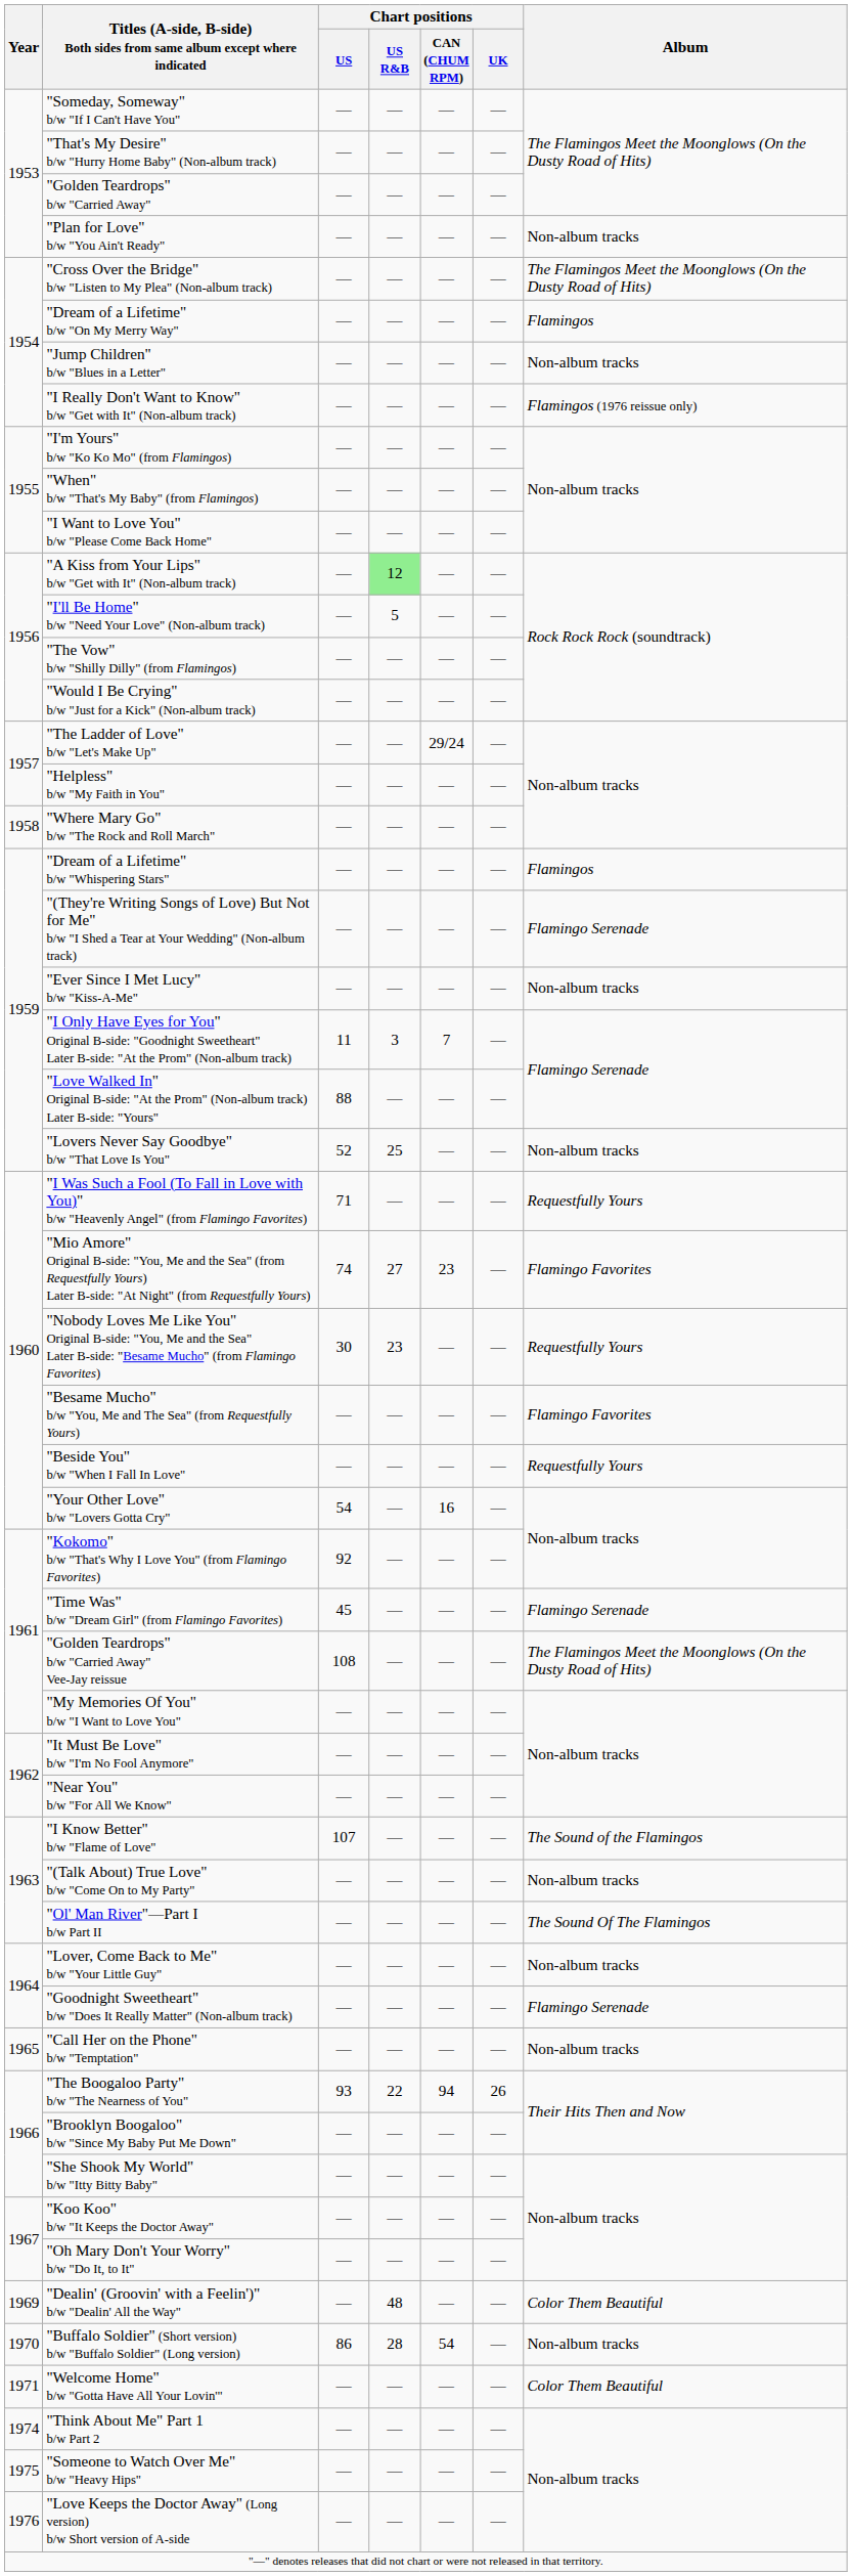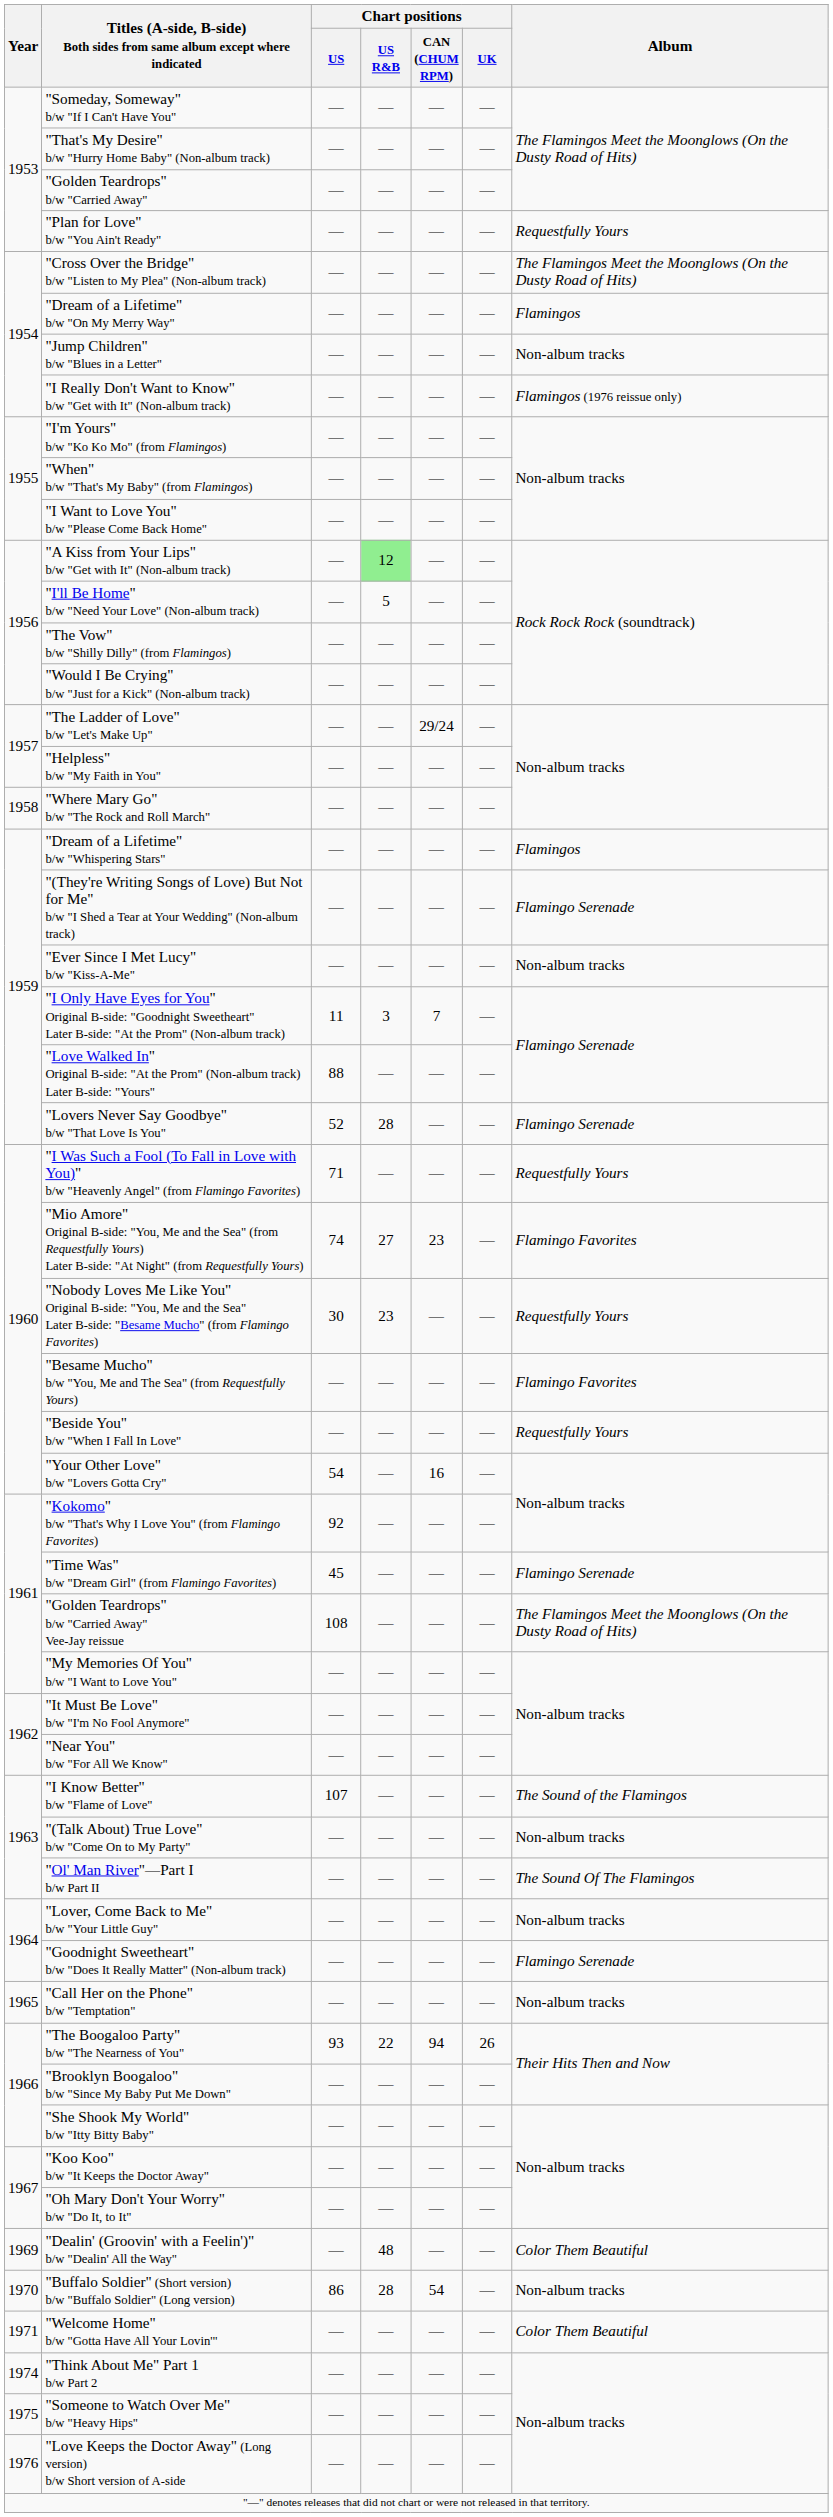"Plan for Love" b/w "You Ain't Ready" | Album: Non-album tracks -> Requestfully Yours
"Lovers Never Say Goodbye" b/w "That Love Is You" | Chart positions / US R&B: 25 -> 28
"Lovers Never Say Goodbye" b/w "That Love Is You" | Album: Non-album tracks -> Flamingo Serenade
